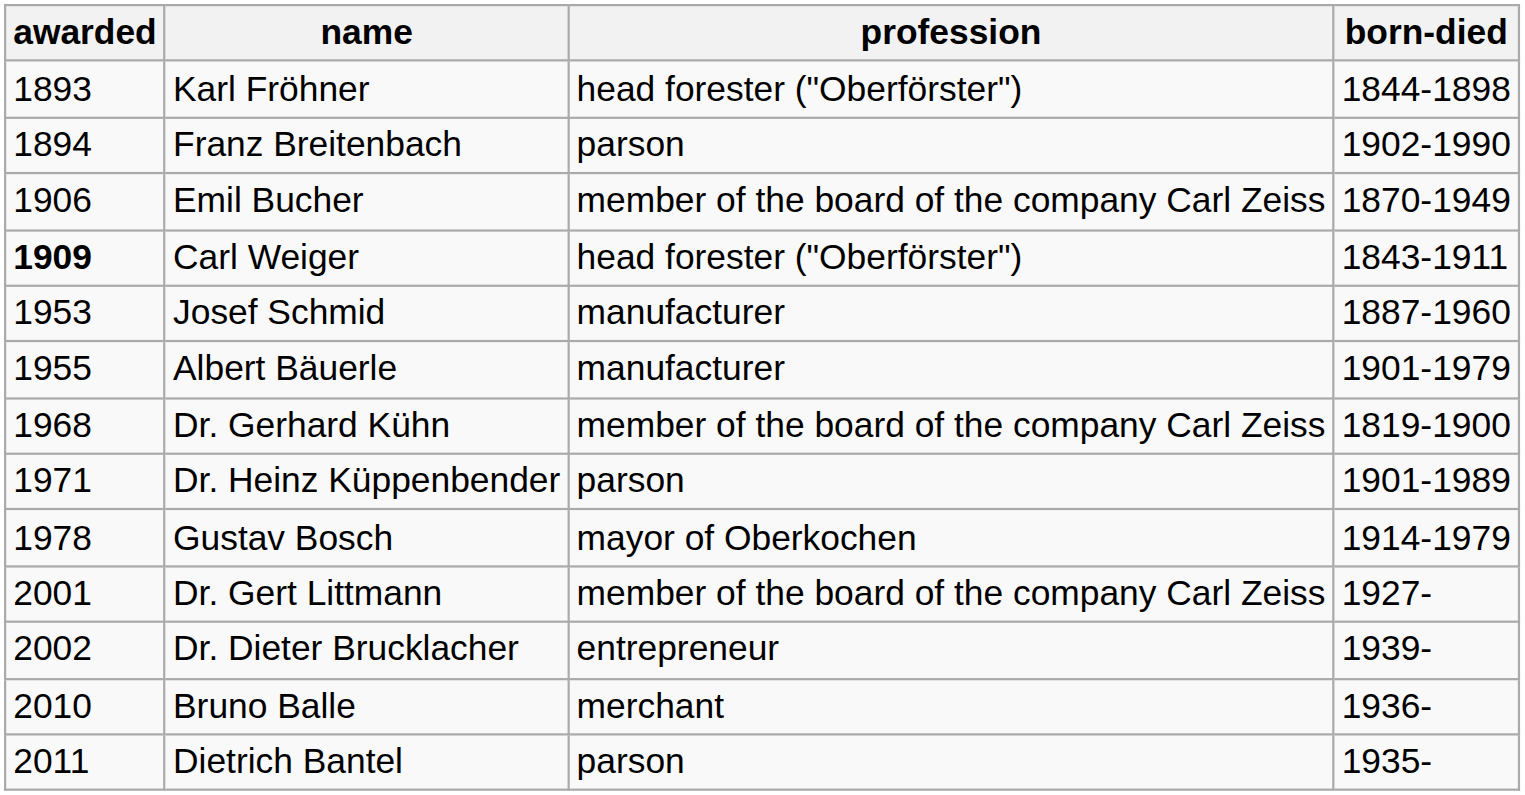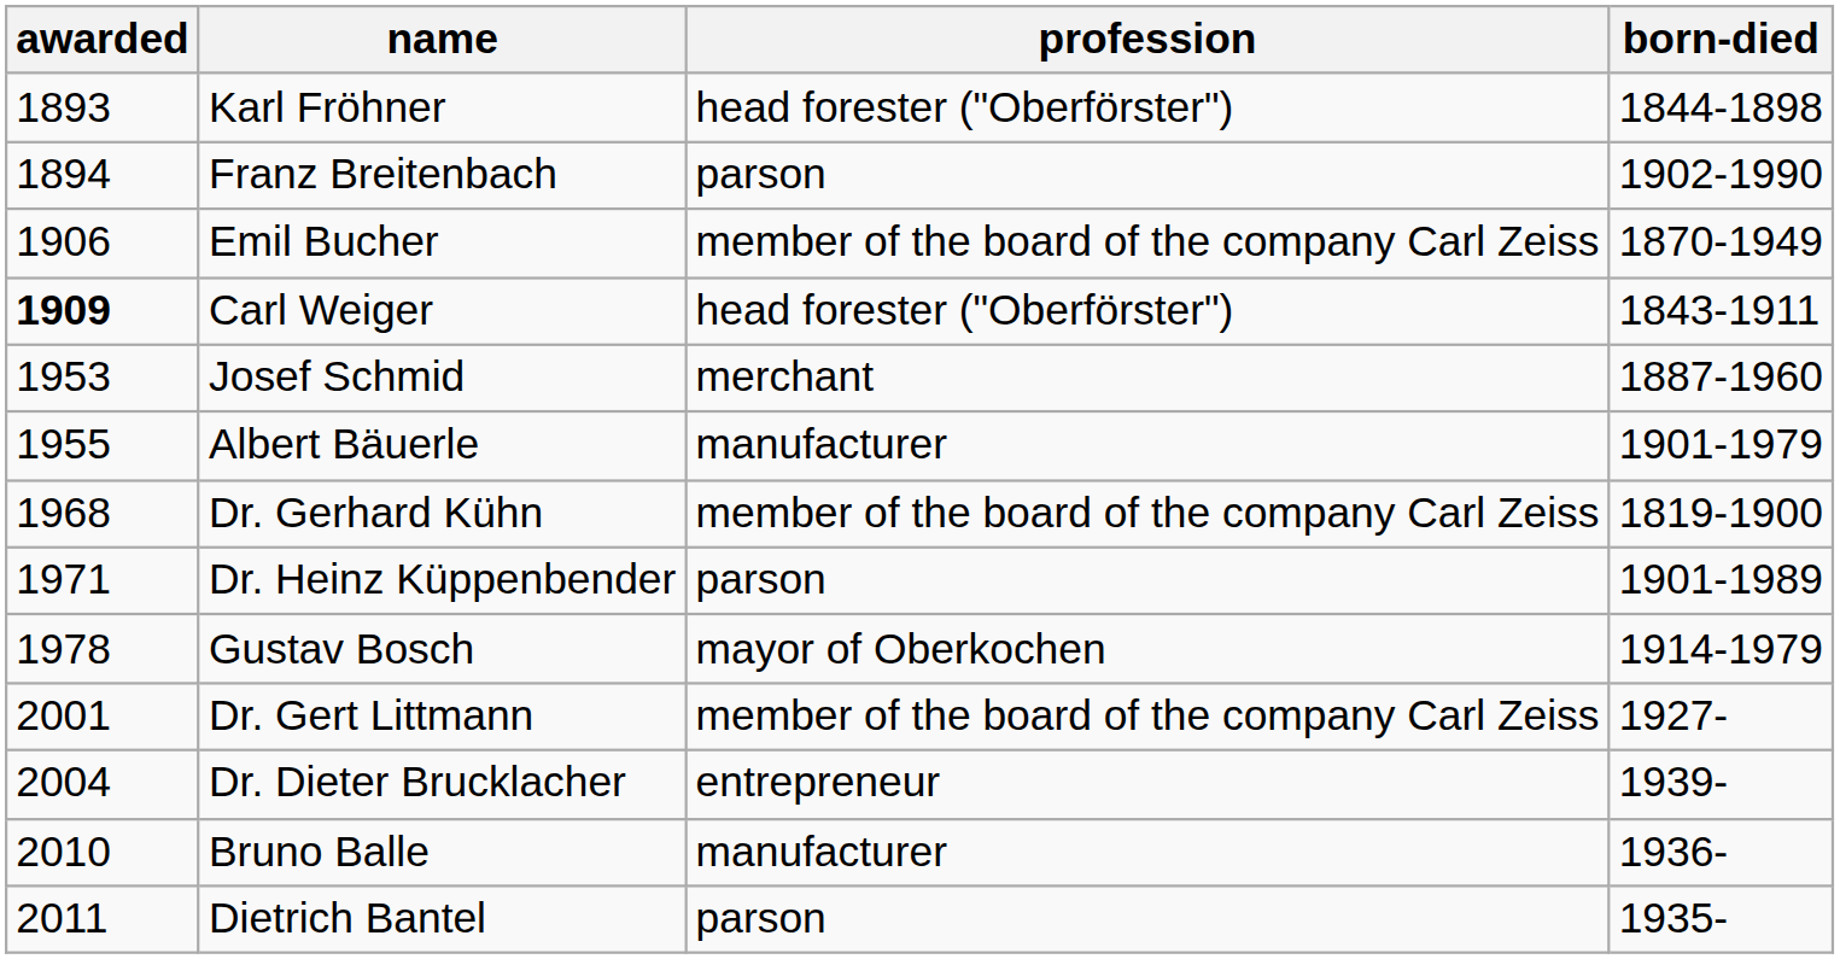Josef Schmid | profession: manufacturer -> merchant
Dr. Dieter Brucklacher | awarded: 2002 -> 2004
Bruno Balle | profession: merchant -> manufacturer
